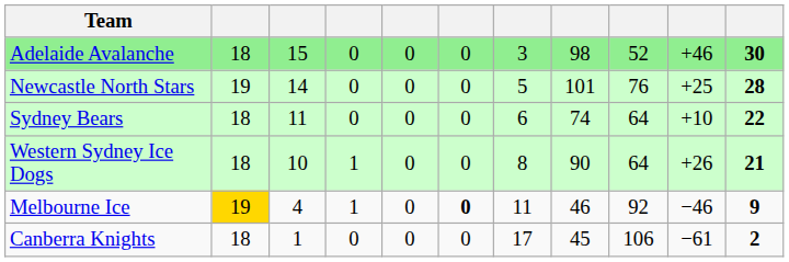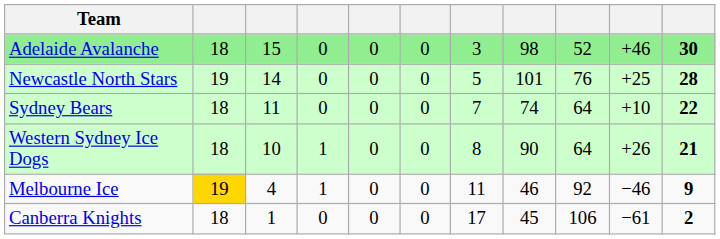Sydney Bears | column 7: 6 -> 7
Melbourne Ice | column 6: bold -> normal
